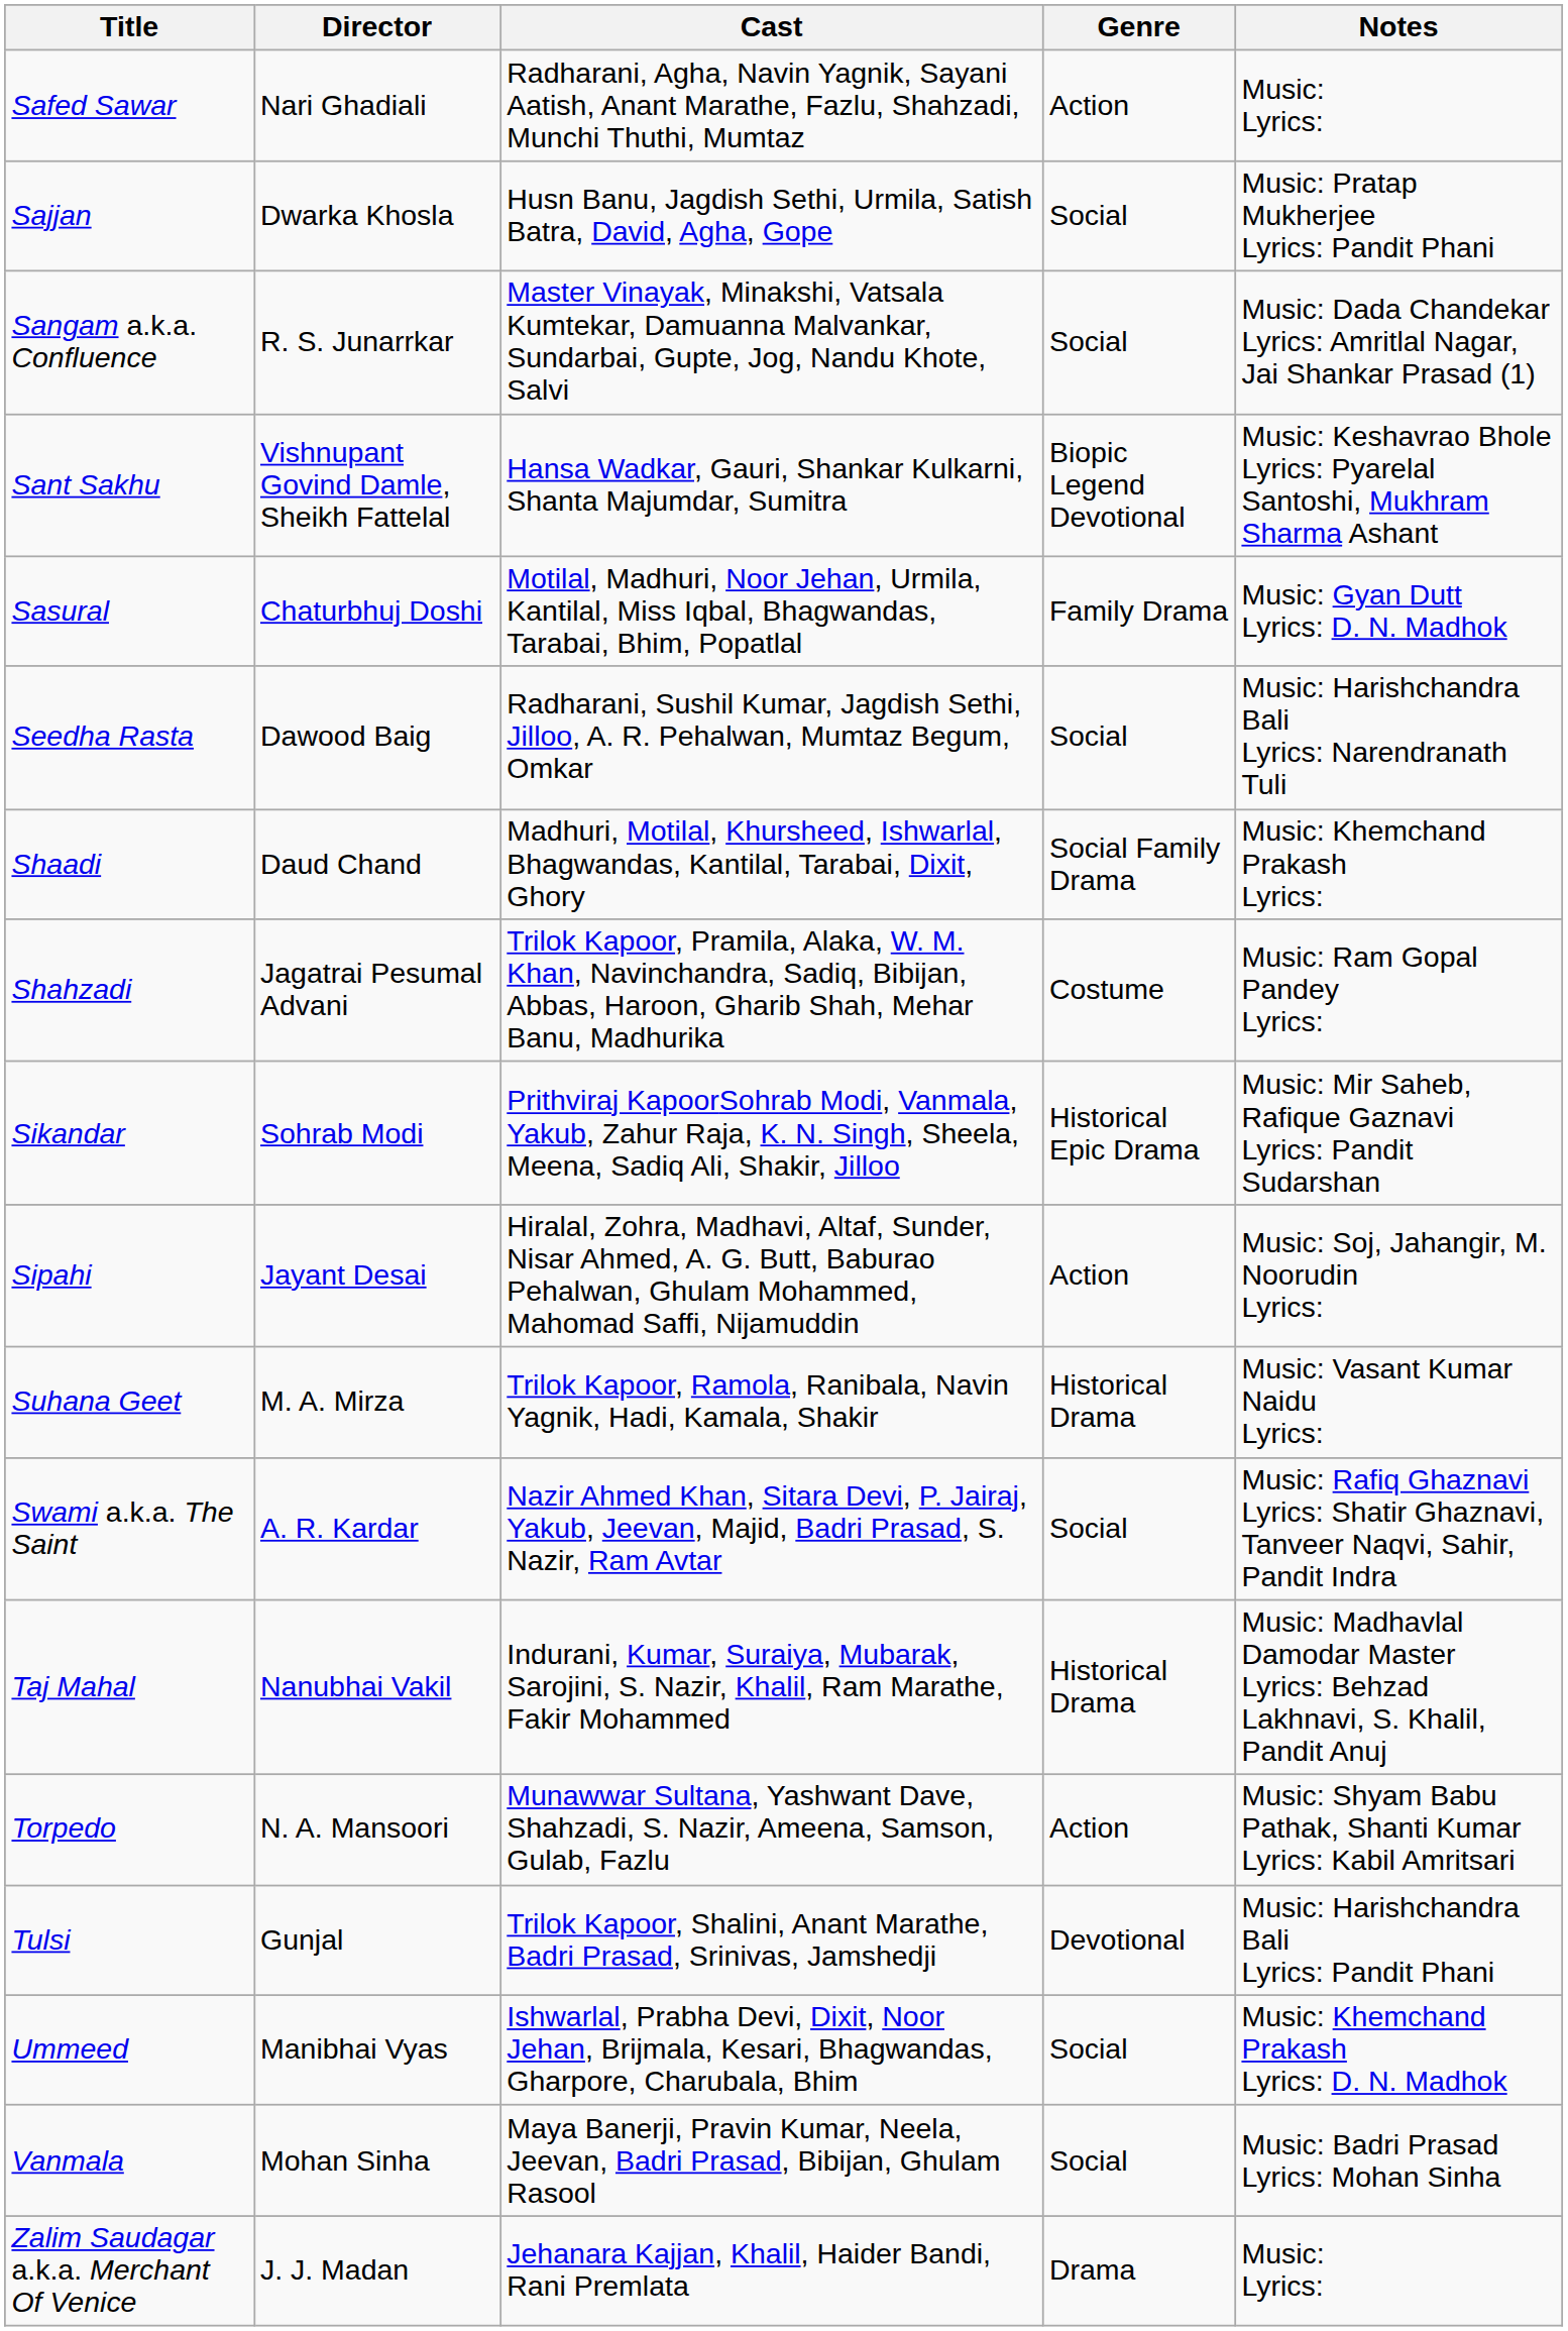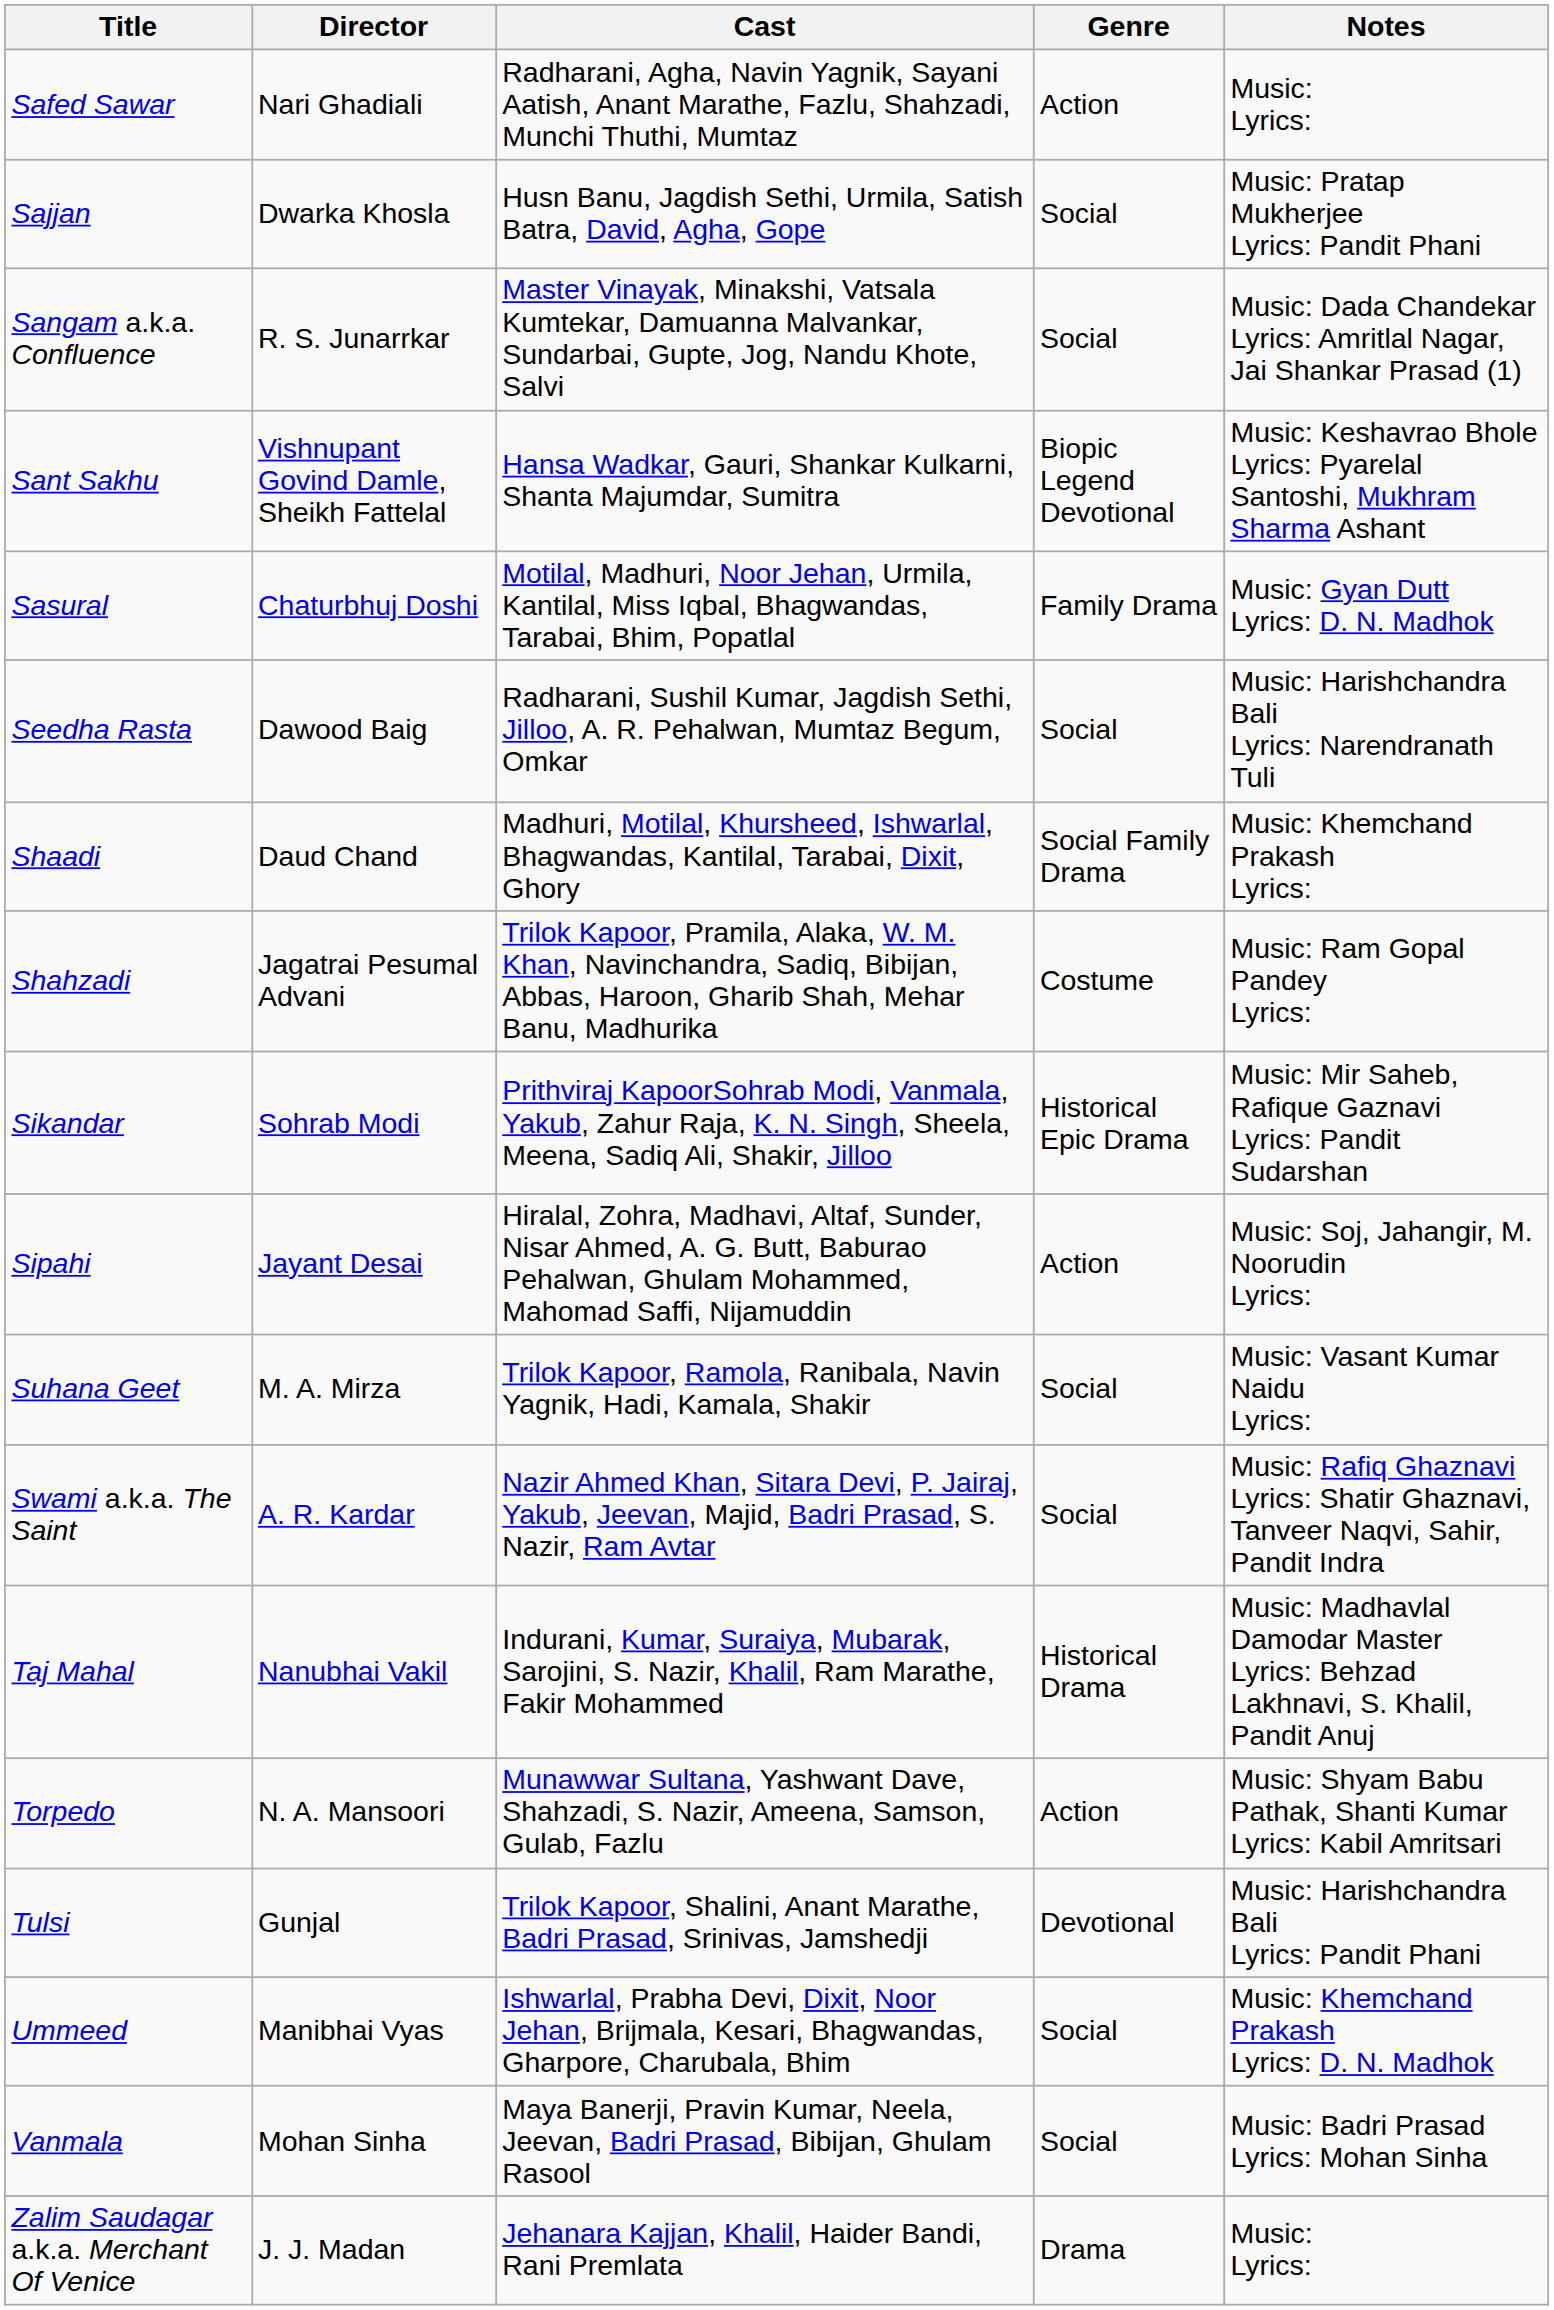Suhana Geet | Genre: Historical Drama -> Social
